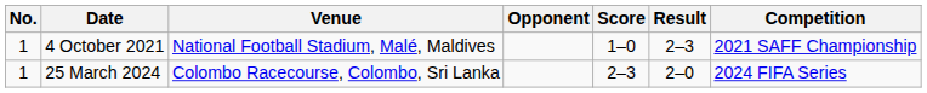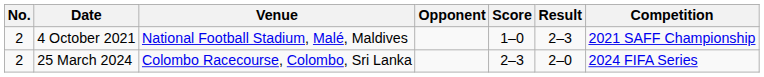4 October 2021 | No.: 1 -> 2
25 March 2024 | No.: 1 -> 2
